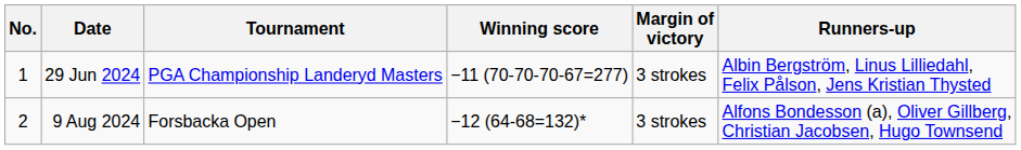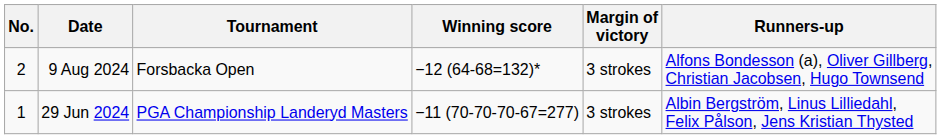rows swapped: 29 Jun 2024 <-> 9 Aug 2024
